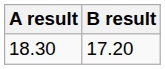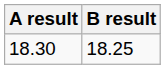18.30 | B result: 17.20 -> 18.25
